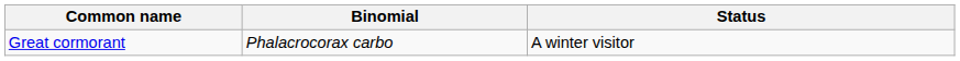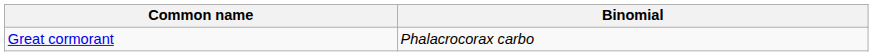- column: Status | A winter visitor
